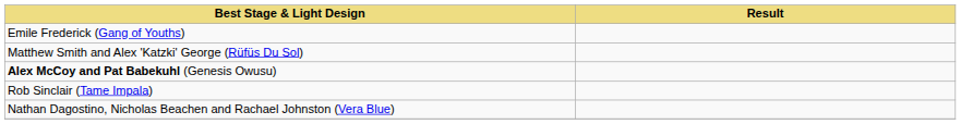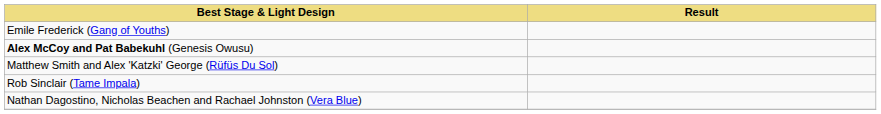rows swapped: Alex McCoy and Pat Babekuhl (Genesis Owusu) <-> Matthew Smith and Alex 'Katzki' George (Rüfüs Du Sol)
